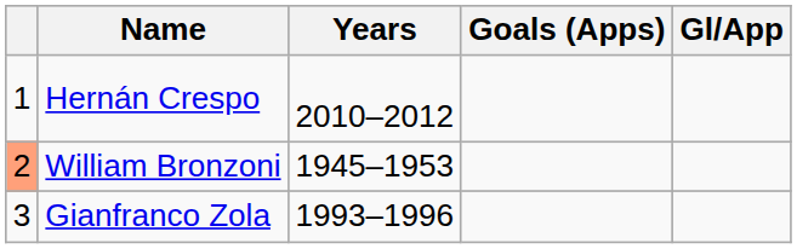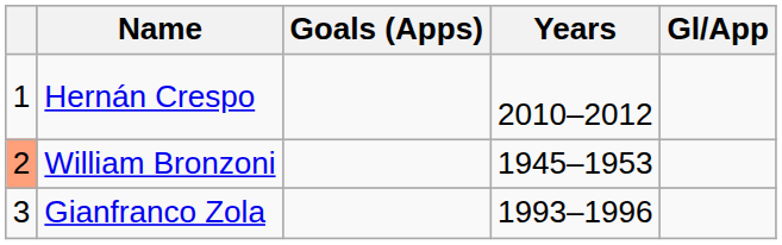columns swapped: Years <-> Goals (Apps)
